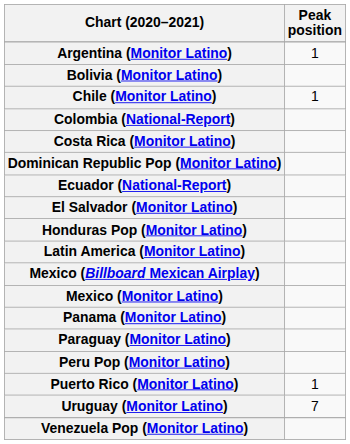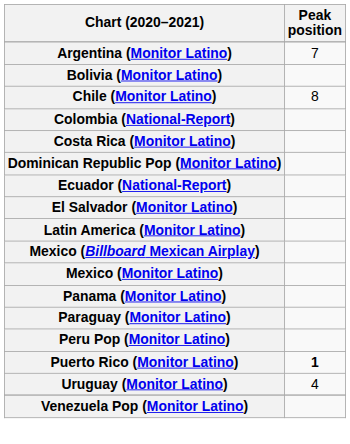Argentina (Monitor Latino) | Peak position: 1 -> 7
Chile (Monitor Latino) | Peak position: 1 -> 8
- row: Honduras Pop (Monitor Latino)
Puerto Rico (Monitor Latino) | Peak position: normal -> bold
Uruguay (Monitor Latino) | Peak position: 7 -> 4
